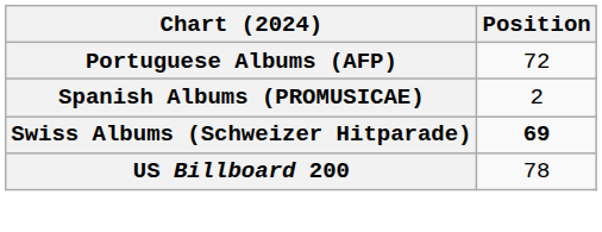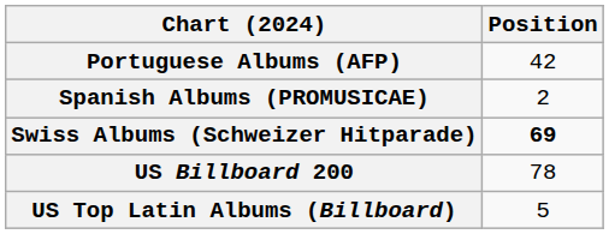Portuguese Albums (AFP) | Position: 72 -> 42
+ row: US Top Latin Albums (Billboard) | 5
